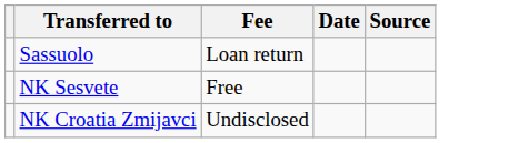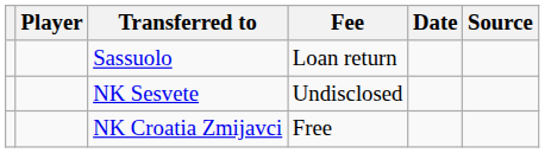+ column: Player
NK Sesvete | Fee: Free -> Undisclosed
NK Croatia Zmijavci | Fee: Undisclosed -> Free
